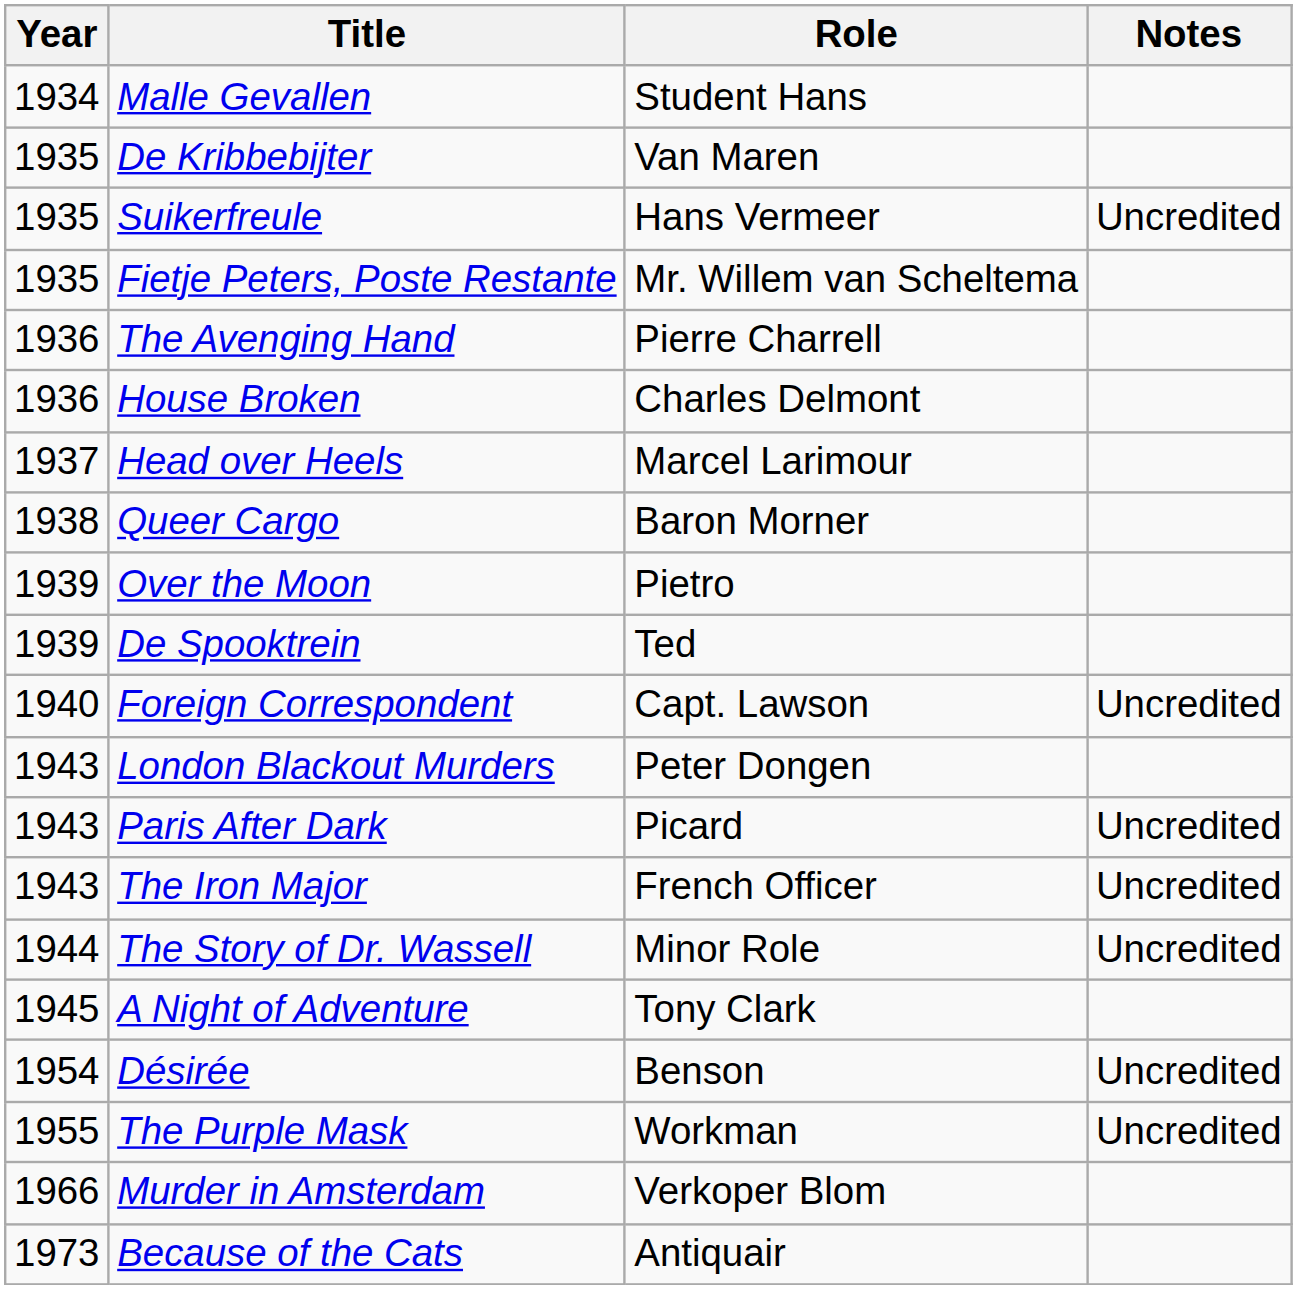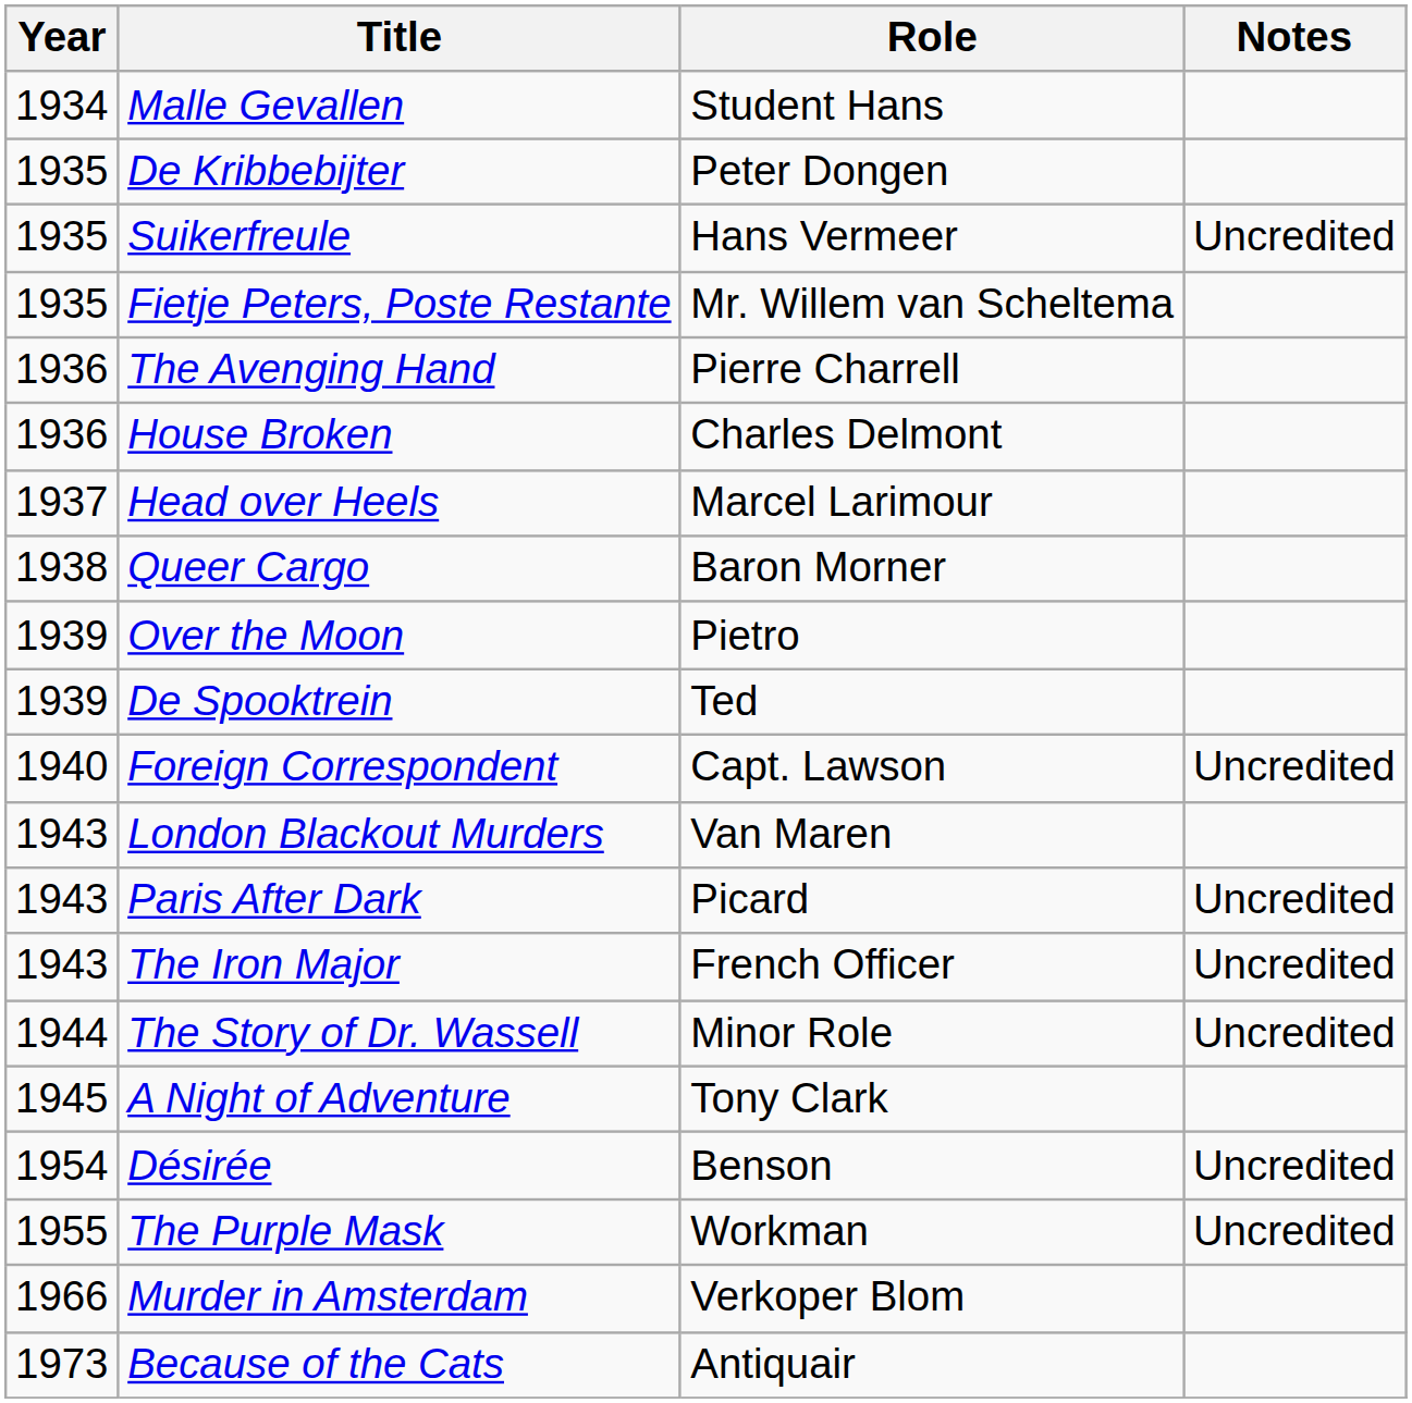De Kribbebijter | Role: Van Maren -> Peter Dongen
London Blackout Murders | Role: Peter Dongen -> Van Maren
